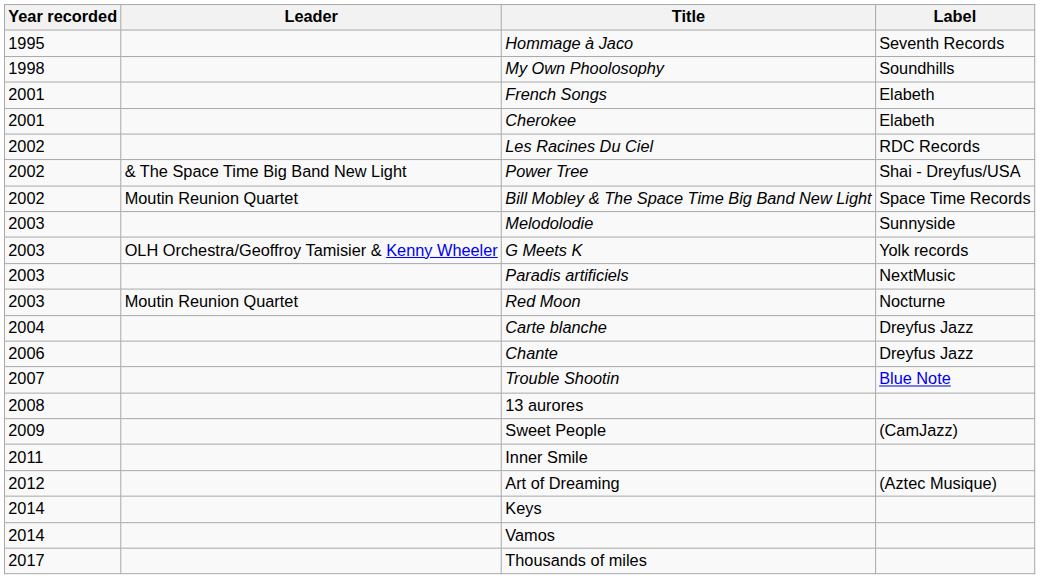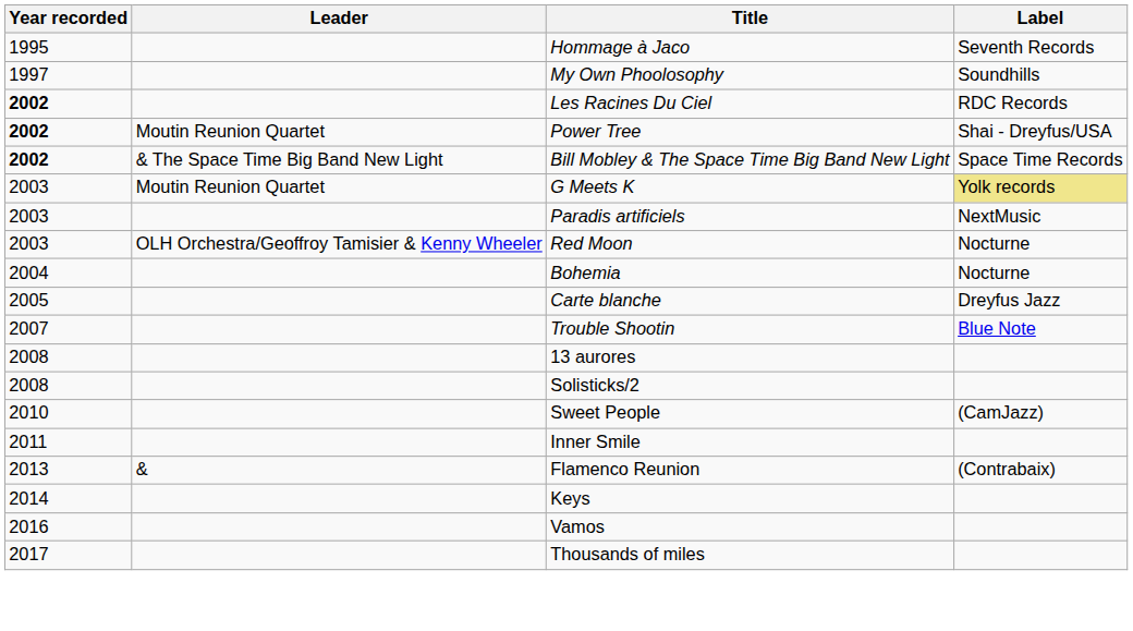My Own Phoolosophy | Year recorded: 1998 -> 1997
- row: 2001 | French Songs | Elabeth
- row: 2001 | Cherokee | Elabeth
Les Racines Du Ciel | Year recorded: normal -> bold
Power Tree | Year recorded: normal -> bold
Power Tree | Leader: & The Space Time Big Band New Light -> Moutin Reunion Quartet
Bill Mobley & The Space Time Big Band New Light | Year recorded: normal -> bold
Bill Mobley & The Space Time Big Band New Light | Leader: Moutin Reunion Quartet -> & The Space Time Big Band New Light
- row: 2003 | Melodolodie | Sunnyside
G Meets K | Leader: OLH Orchestra/Geoffroy Tamisier & Kenny Wheeler -> Moutin Reunion Quartet
G Meets K | Label: no background -> khaki background
Red Moon | Leader: Moutin Reunion Quartet -> OLH Orchestra/Geoffroy Tamisier & Kenny Wheeler
+ row: 2004 | Bohemia | Nocturne
Carte blanche | Year recorded: 2004 -> 2005
- row: 2006 | Chante | Dreyfus Jazz
+ row: 2008 | Solisticks/2
Sweet People | Year recorded: 2009 -> 2010
- row: 2012 | Art of Dreaming | (Aztec Musique)
+ row: 2013 | & | Flamenco Reunion | (Contrabaix)
Vamos | Year recorded: 2014 -> 2016
